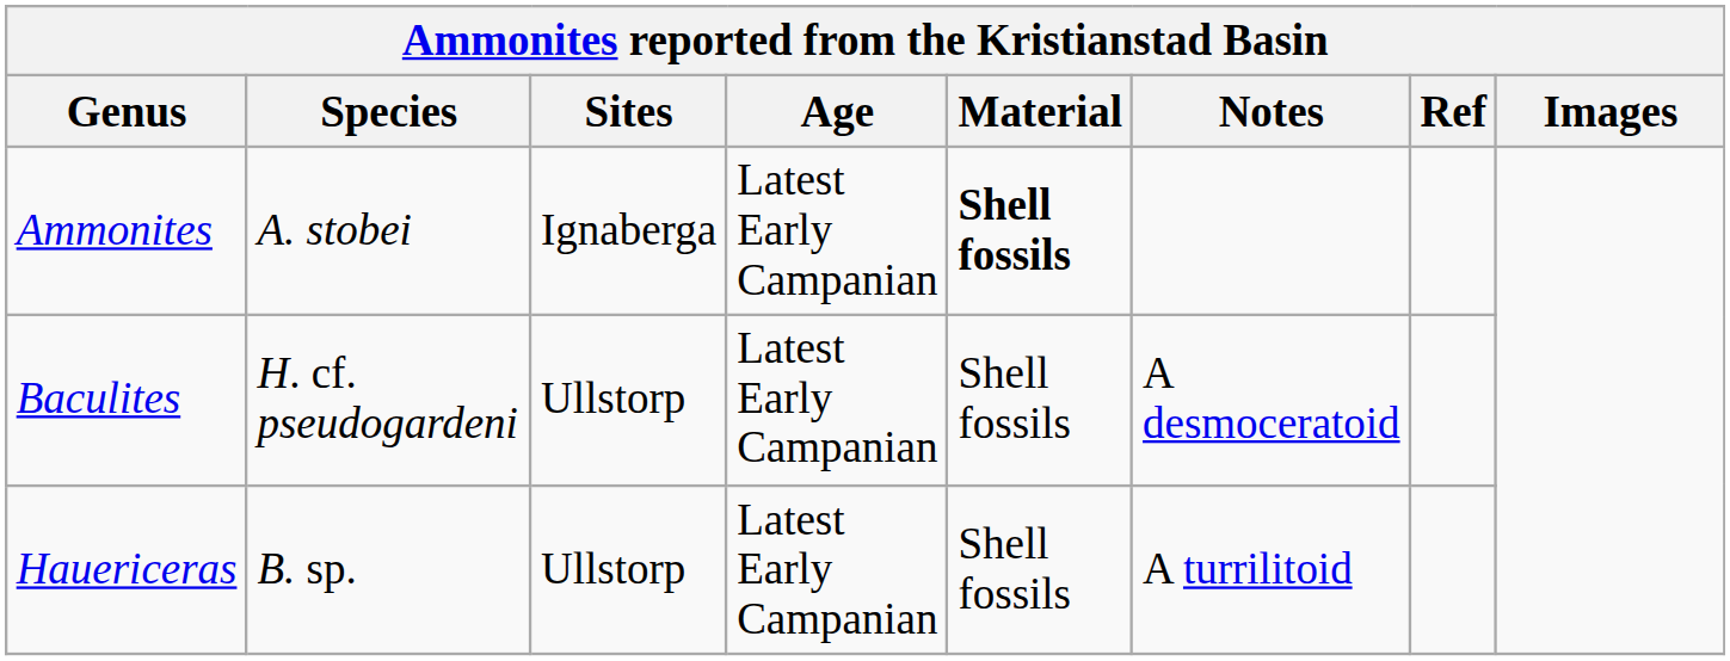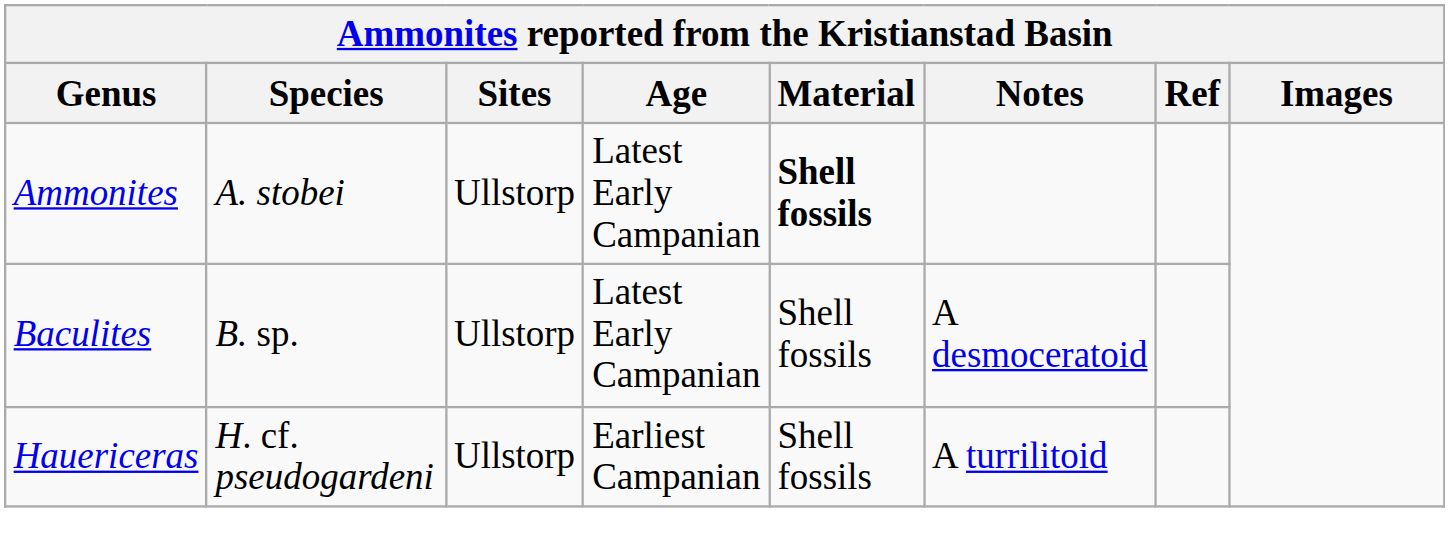Ammonites | Sites: Ignaberga -> Ullstorp
Baculites | Species: H. cf. pseudogardeni -> B. sp.
Hauericeras | Species: B. sp. -> H. cf. pseudogardeni
Hauericeras | Age: Latest Early Campanian -> Earliest Campanian
